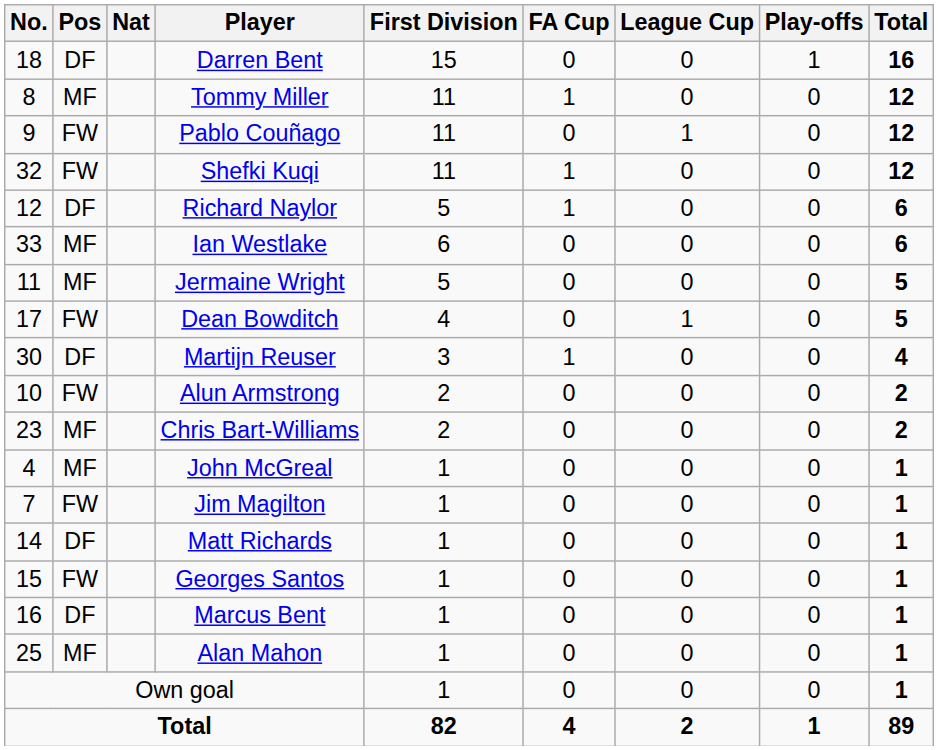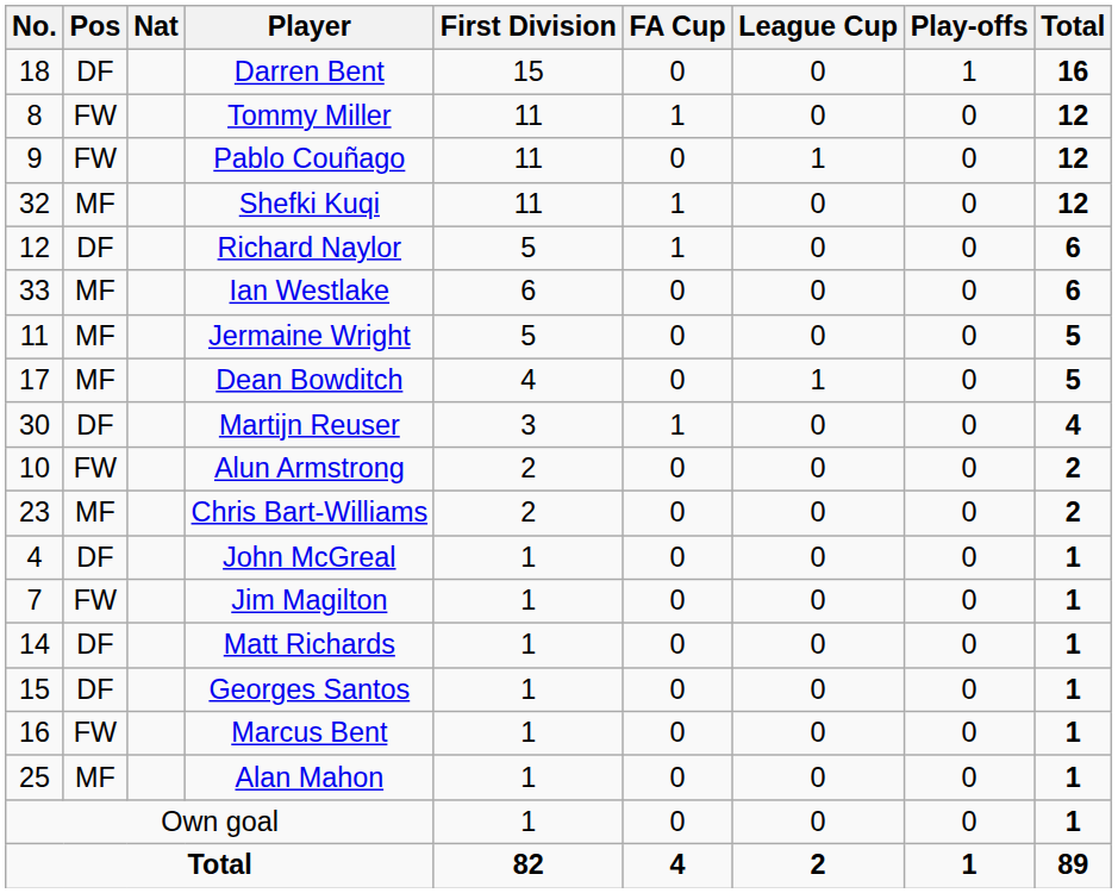Tommy Miller | Pos: MF -> FW
Shefki Kuqi | Pos: FW -> MF
Dean Bowditch | Pos: FW -> MF
John McGreal | Pos: MF -> DF
Georges Santos | Pos: FW -> DF
Marcus Bent | Pos: DF -> FW
